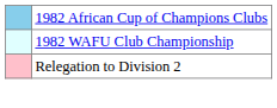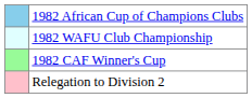+ row: 1982 CAF Winner's Cup
